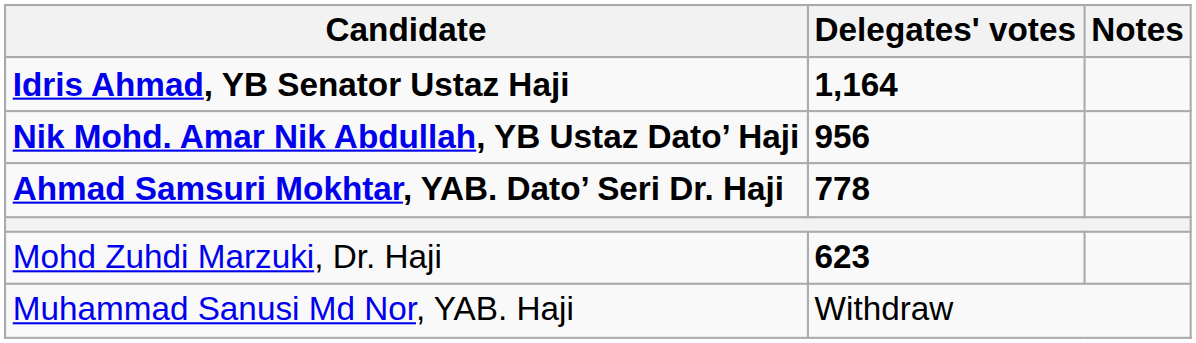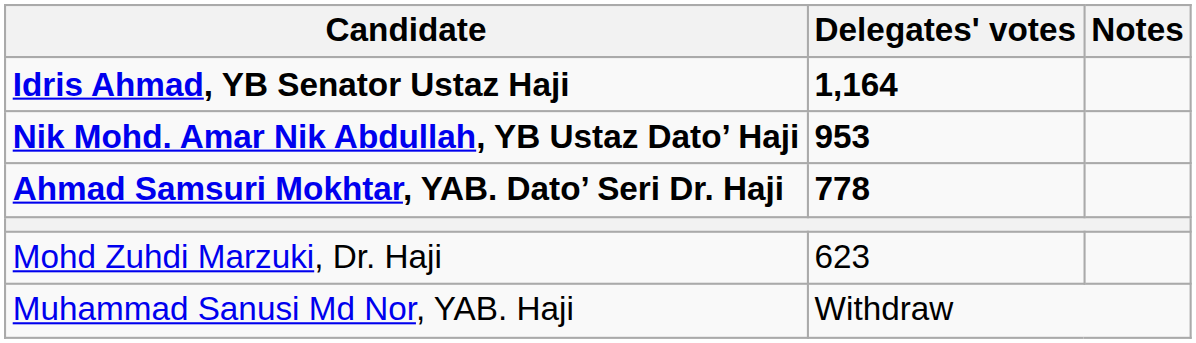Nik Mohd. Amar Nik Abdullah, YB Ustaz Dato’ Haji | Delegates' votes: 956 -> 953
Mohd Zuhdi Marzuki, Dr. Haji | Delegates' votes: bold -> normal
